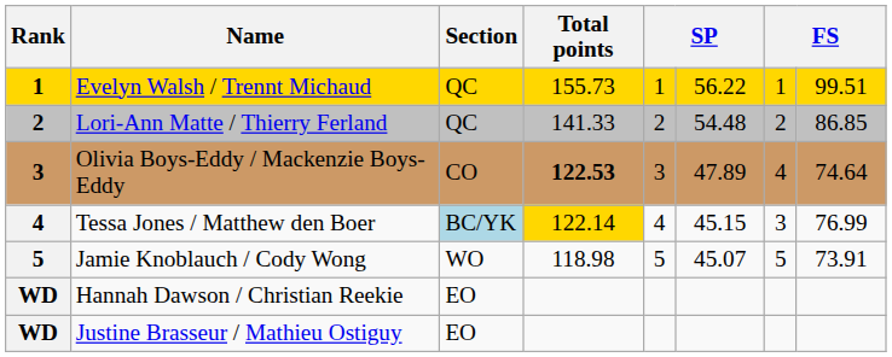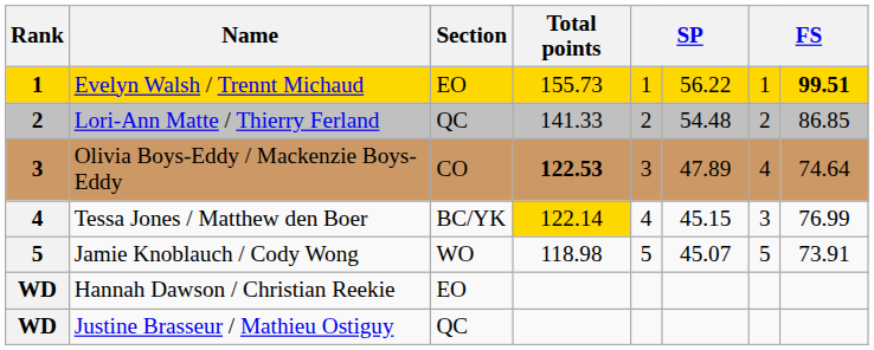Evelyn Walsh / Trennt Michaud | Section: QC -> EO
Evelyn Walsh / Trennt Michaud | column 8: normal -> bold
Tessa Jones / Matthew den Boer | Section: lightblue background -> no background
Justine Brasseur / Mathieu Ostiguy | Section: EO -> QC
